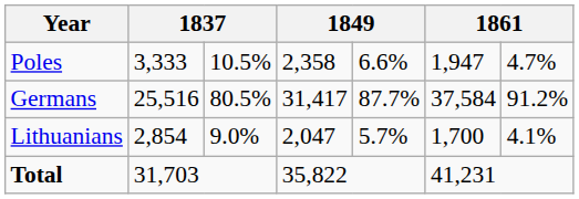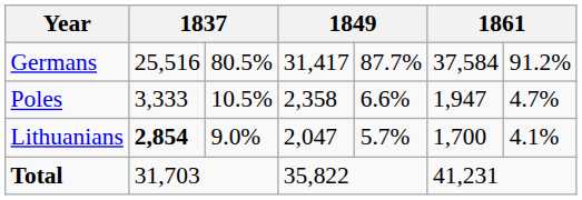rows swapped: Germans <-> Poles
Lithuanians | column 2: normal -> bold
